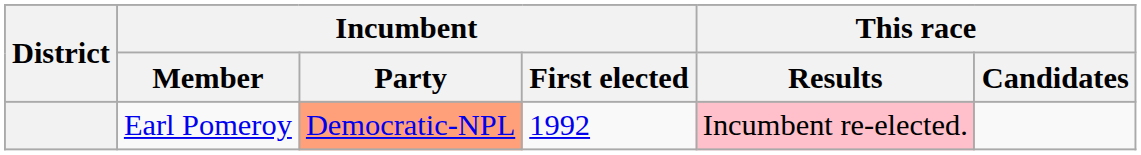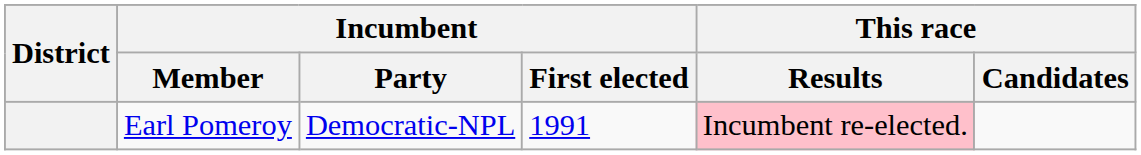Earl Pomeroy | Incumbent / Party: lightsalmon background -> no background
Earl Pomeroy | Incumbent / First elected: 1992 -> 1991
